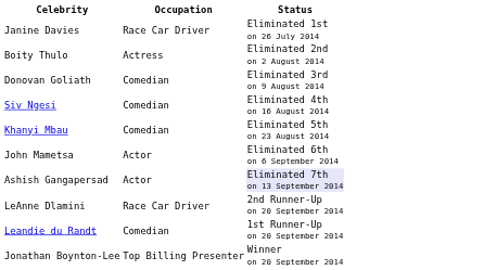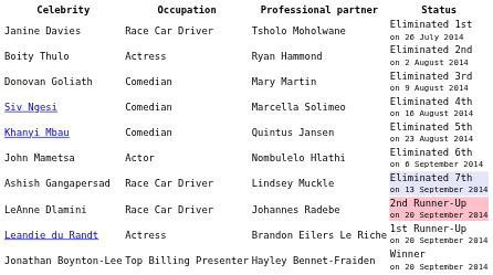+ column: Professional partner | Tsholo Moholwane | Ryan Hammond | Mary Martin | Marcella Solimeo | Quintus Jansen | Nombulelo Hlathi | Lindsey Muckle | Johannes Radebe | Brandon Eilers Le Riche | Hayley Bennet-Fraiden
Ashish Gangapersad | Occupation: Actor -> Race Car Driver
LeAnne Dlamini | Status: no background -> pink background
Leandie du Randt | Occupation: Comedian -> Actress
